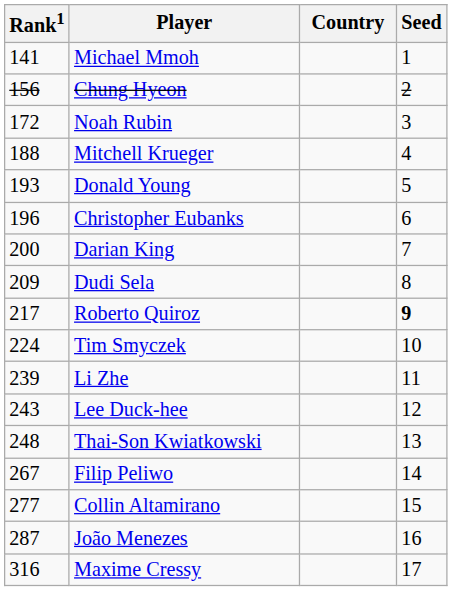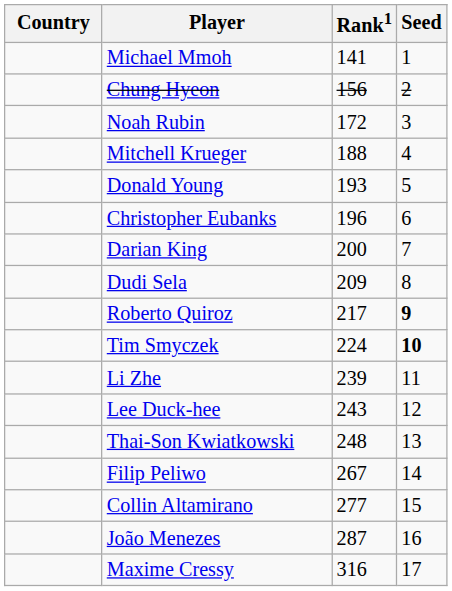columns swapped: Country <-> Rank1
Tim Smyczek | Seed: normal -> bold
